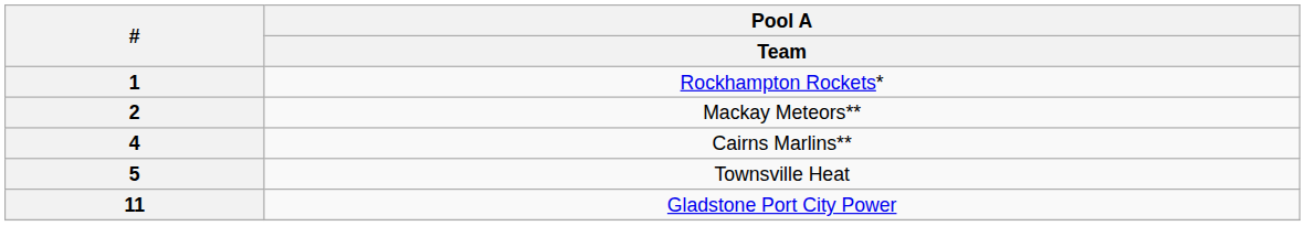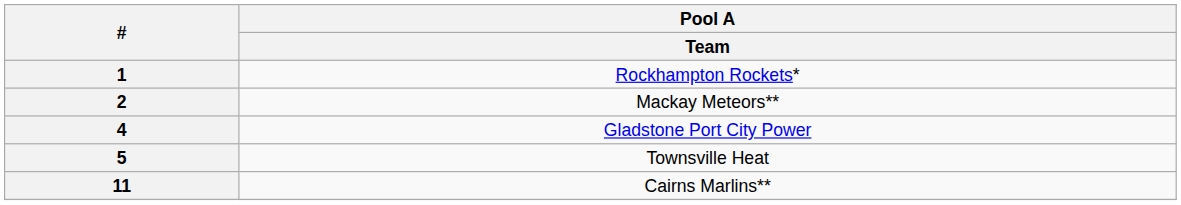4 | Pool A / Team: Cairns Marlins** -> Gladstone Port City Power
11 | Pool A / Team: Gladstone Port City Power -> Cairns Marlins**
